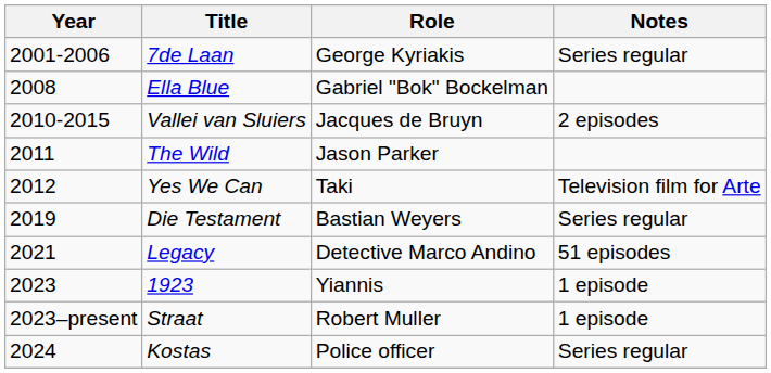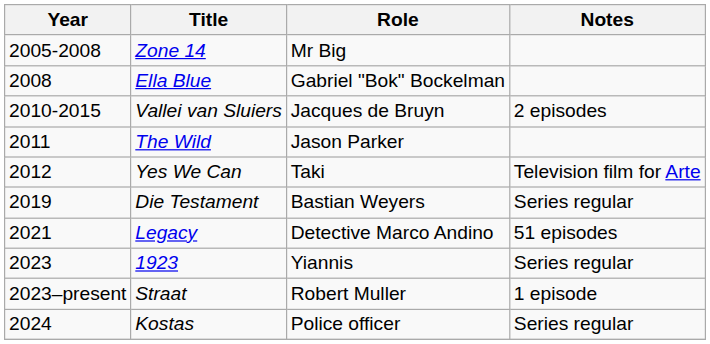- row: 2001-2006 | 7de Laan | George Kyriakis | Series regular
+ row: 2005-2008 | Zone 14 | Mr Big
1923 | Notes: 1 episode -> Series regular
